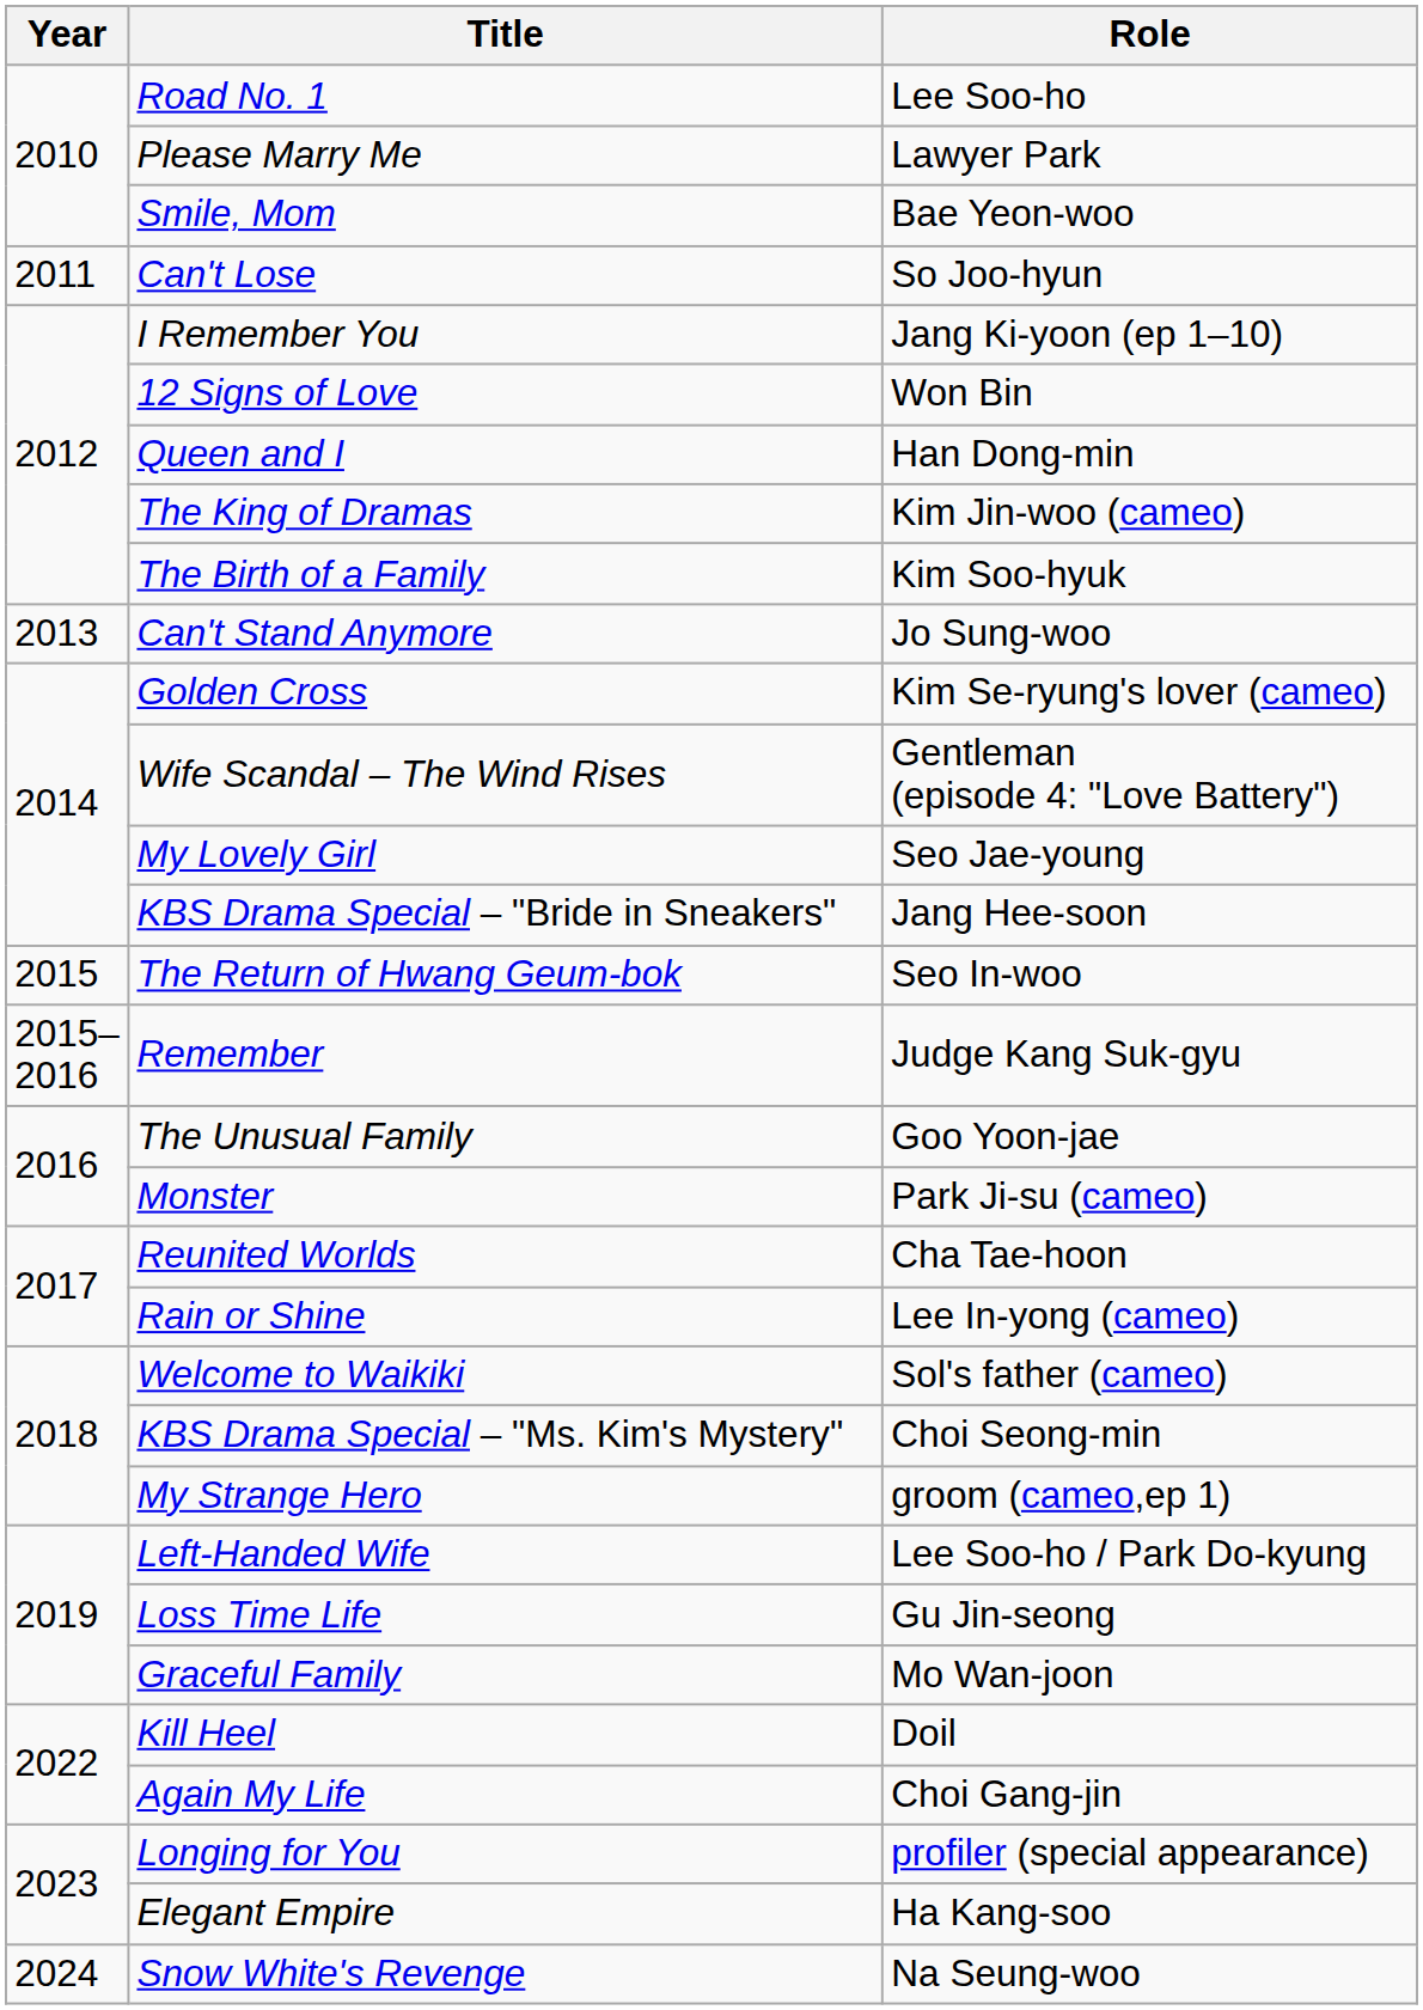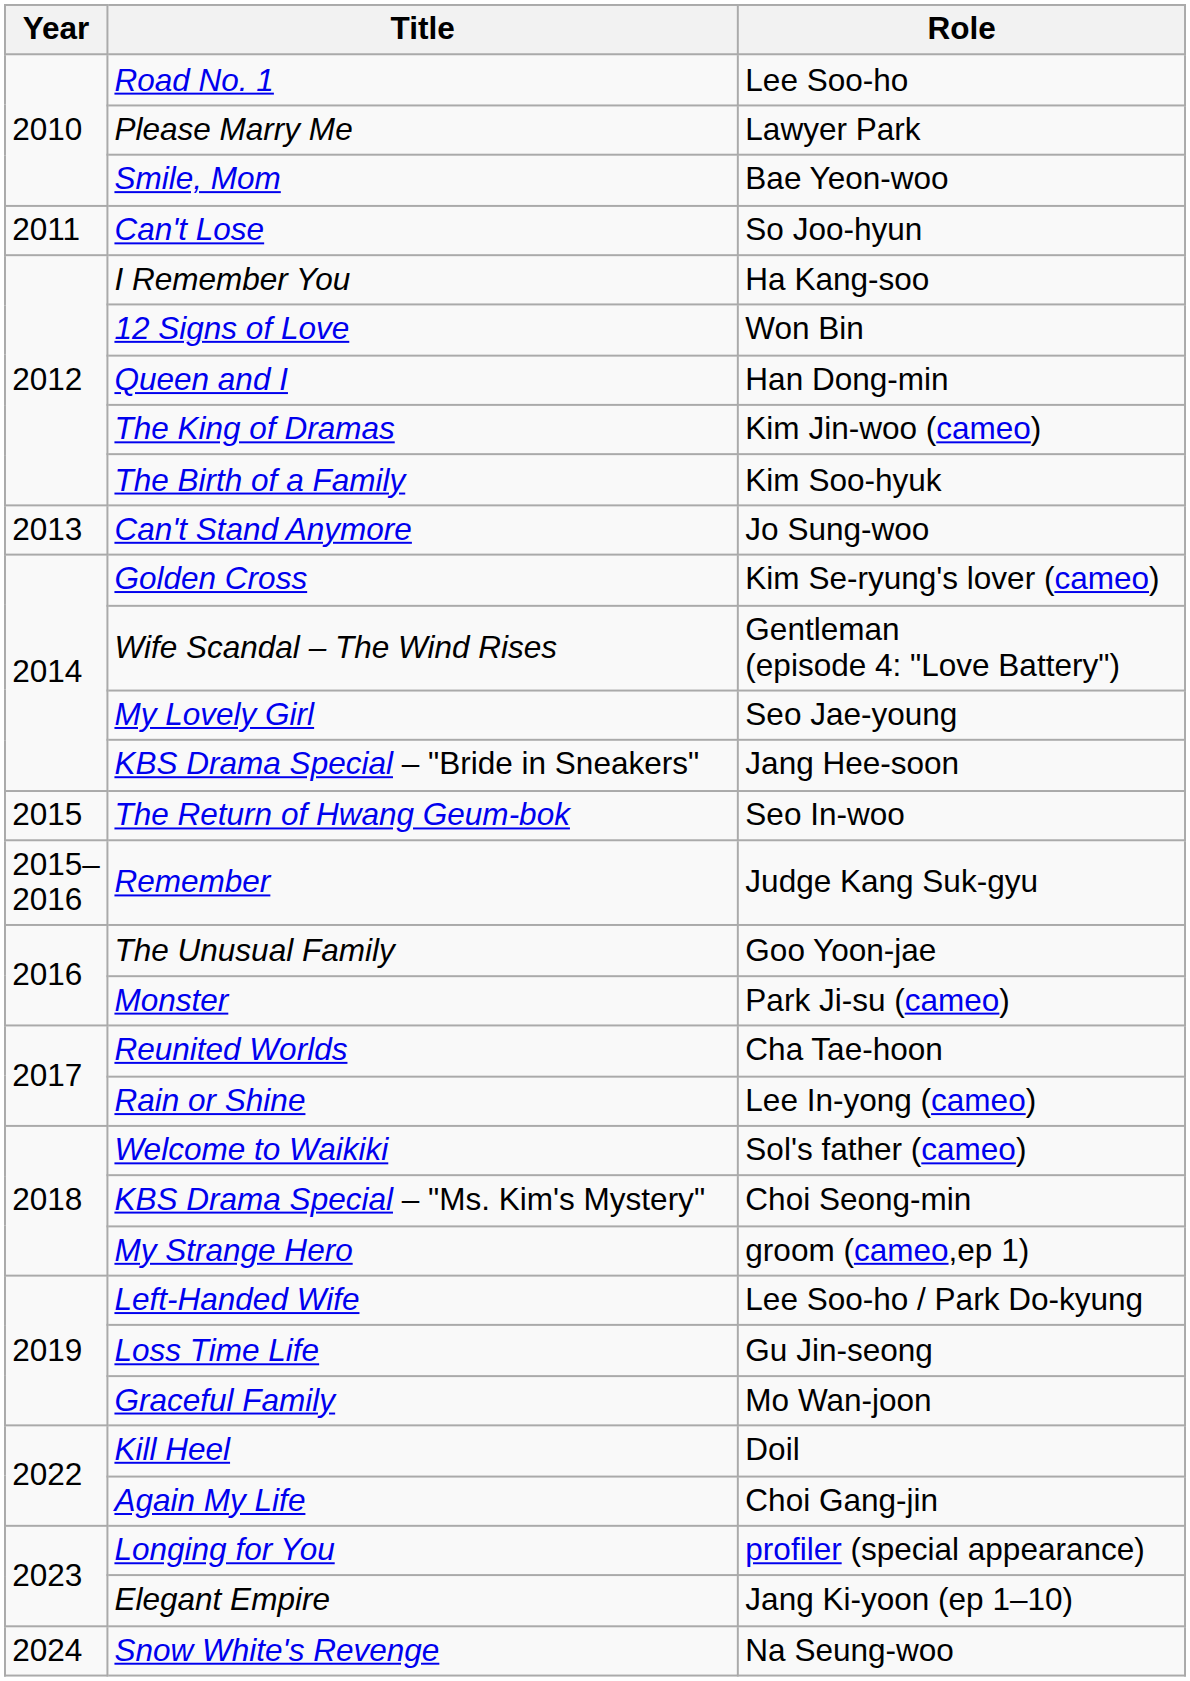I Remember You | Role: Jang Ki-yoon (ep 1–10) -> Ha Kang-soo
Elegant Empire | Role: Ha Kang-soo -> Jang Ki-yoon (ep 1–10)
